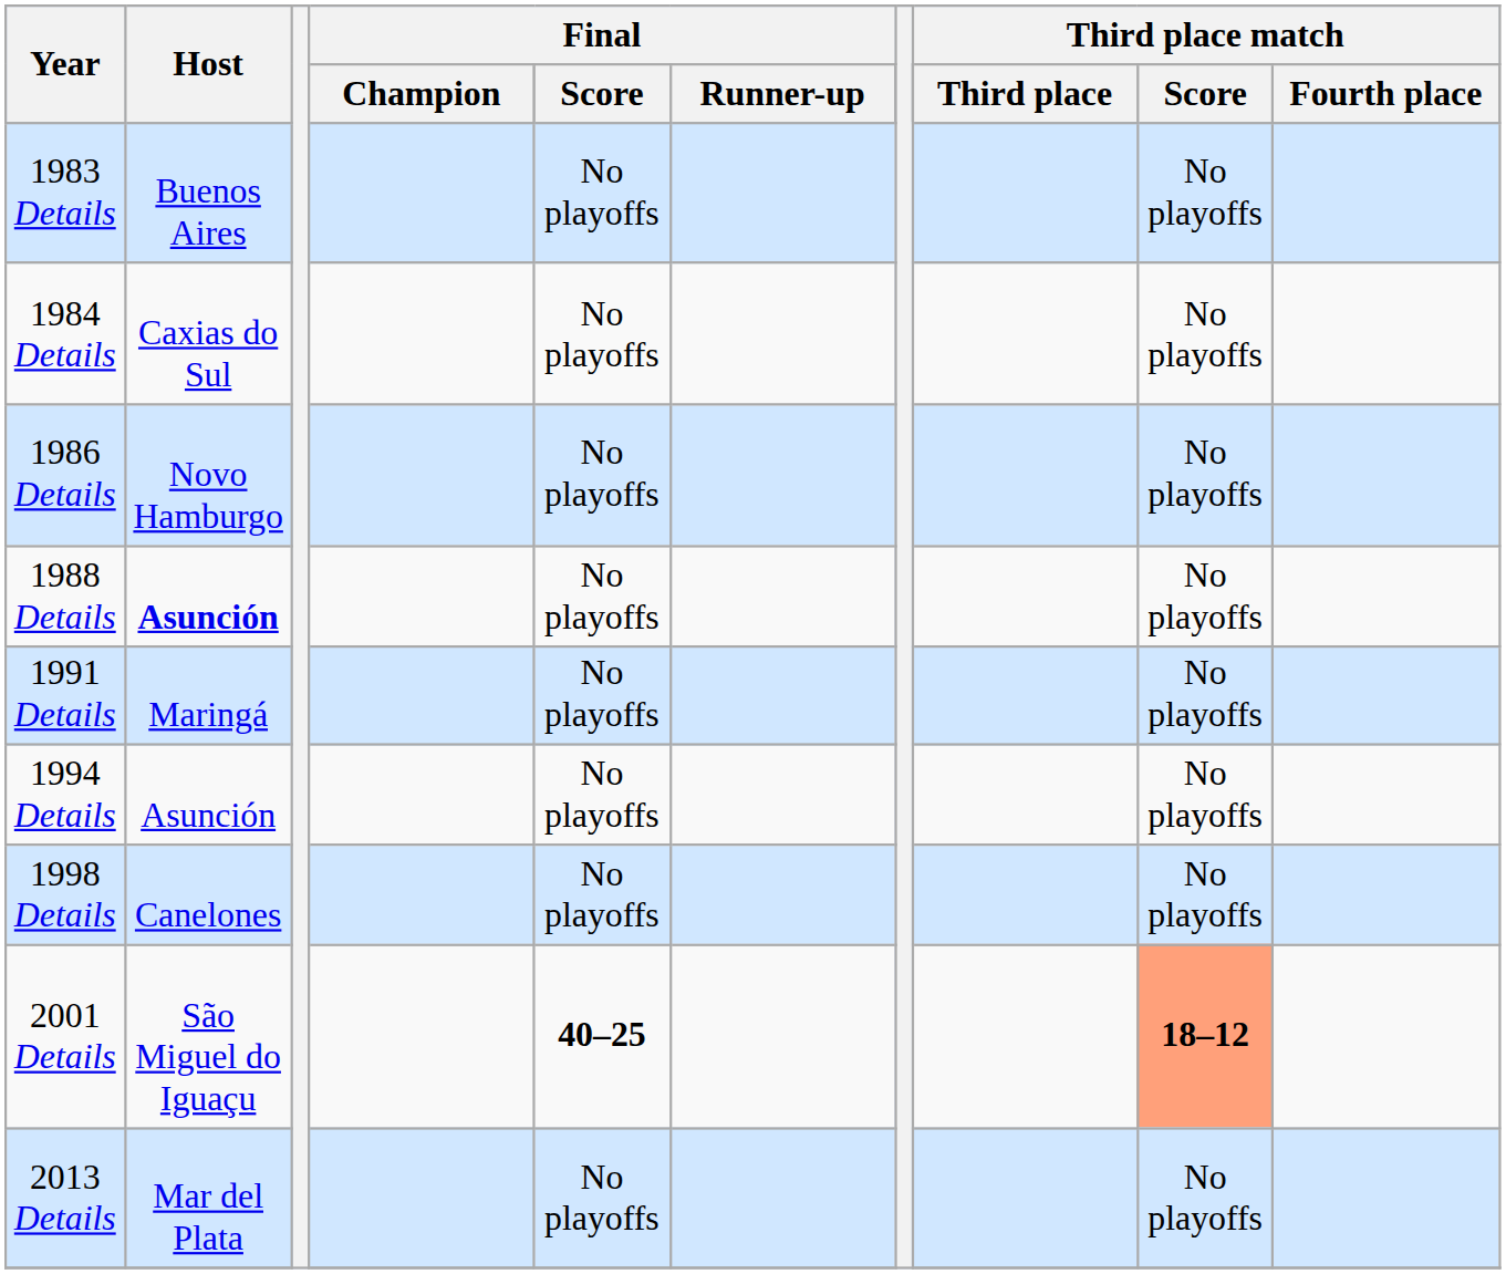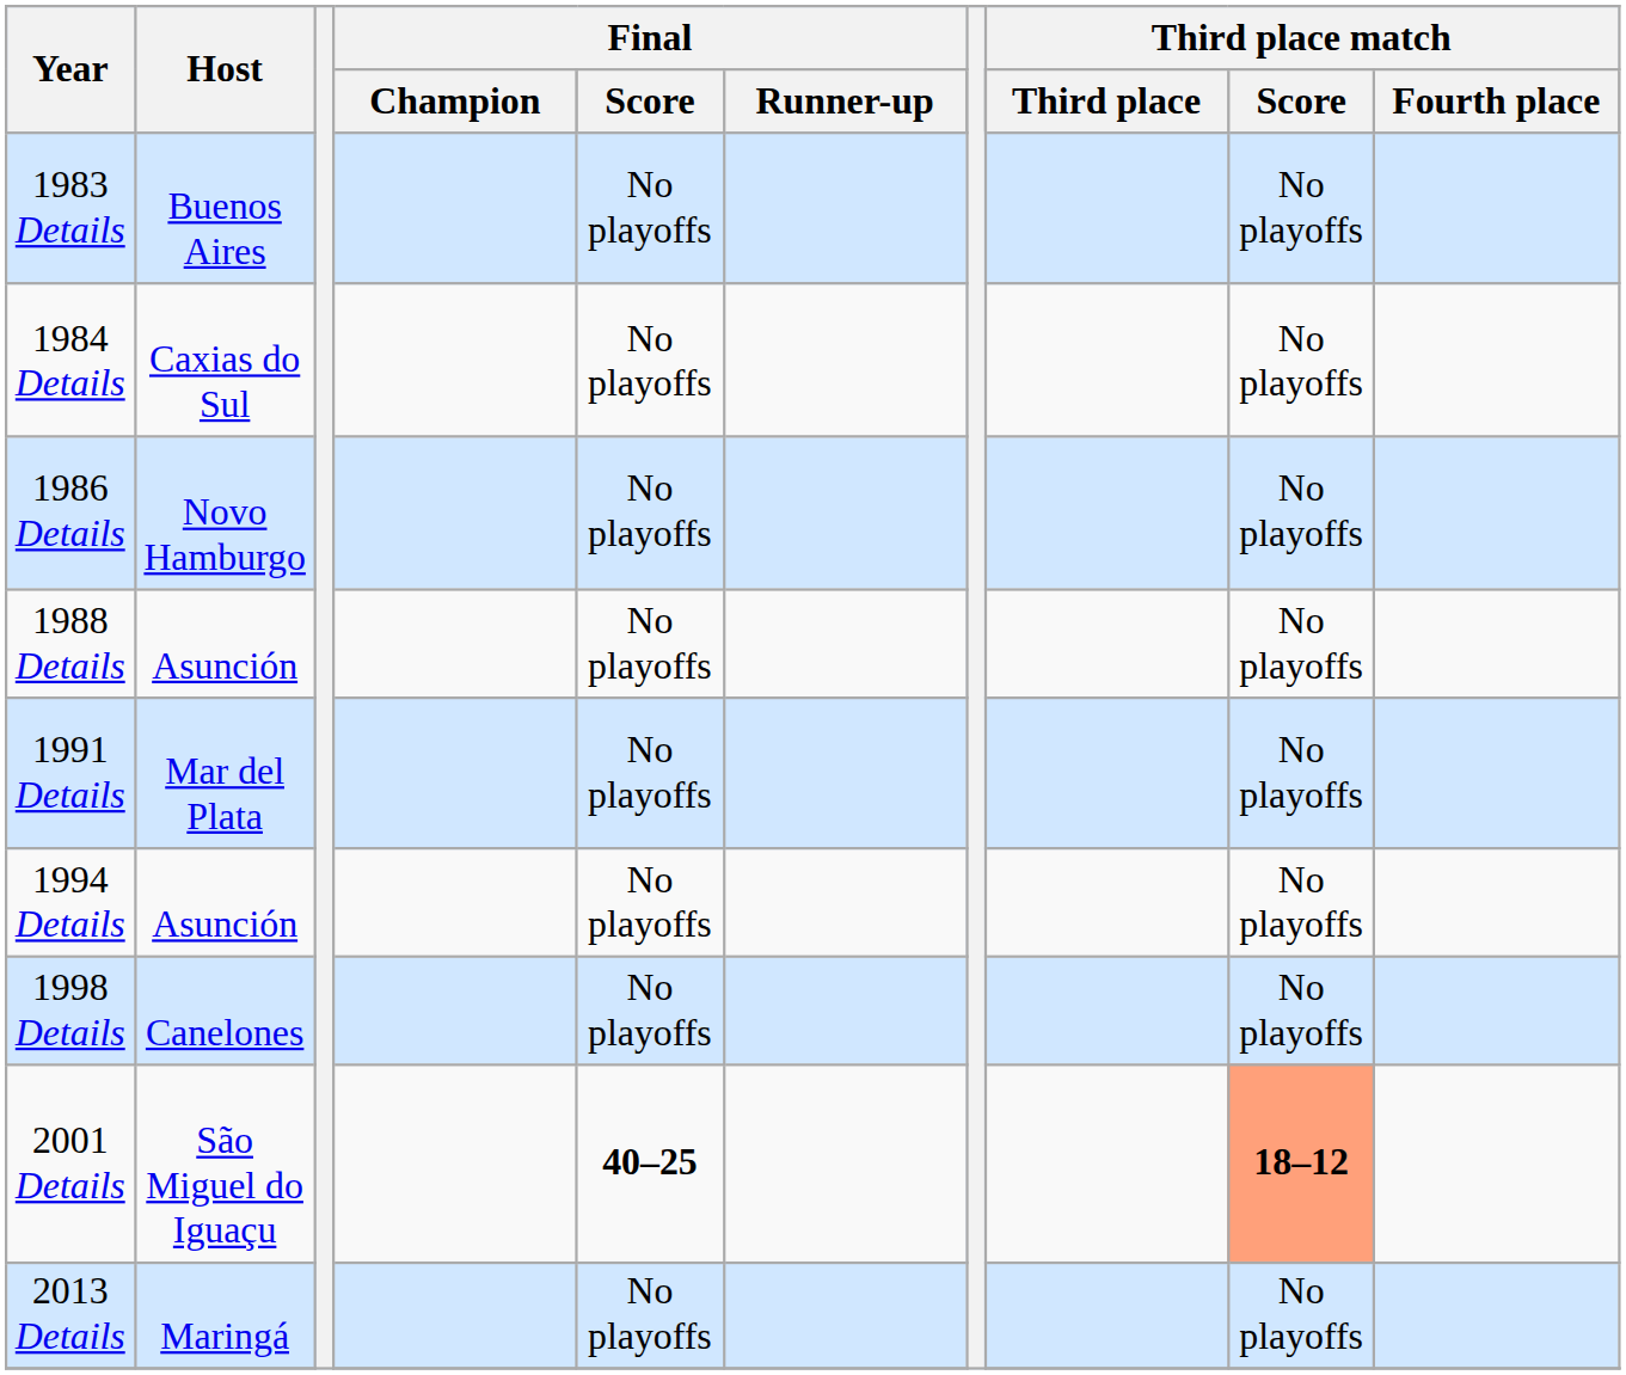1988 Details | Host: bold -> normal
1991 Details | Host: Maringá -> Mar del Plata
2013 Details | Host: Mar del Plata -> Maringá
